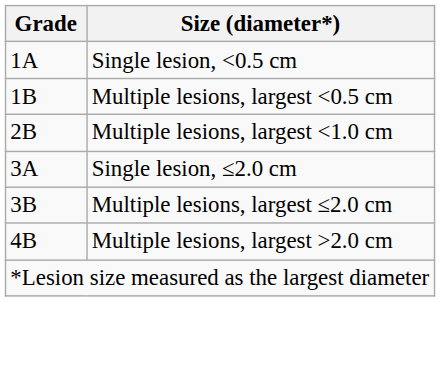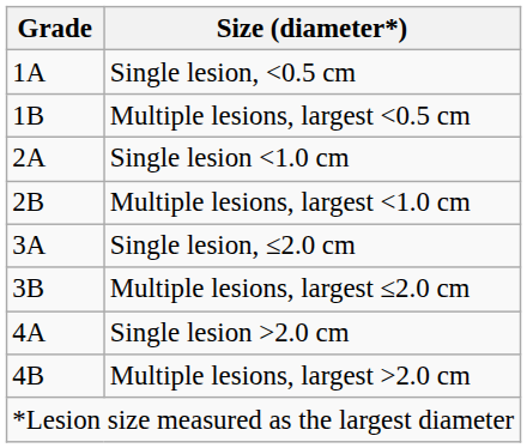+ row: 2A | Single lesion <1.0 cm
+ row: 4A | Single lesion >2.0 cm
